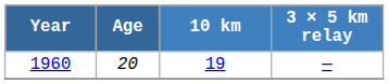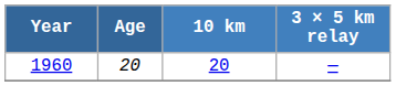1960 | 10 km: 19 -> 20
